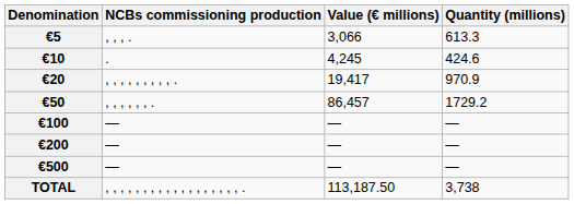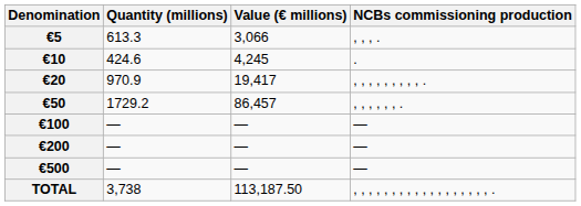columns swapped: Quantity (millions) <-> NCBs commissioning production
